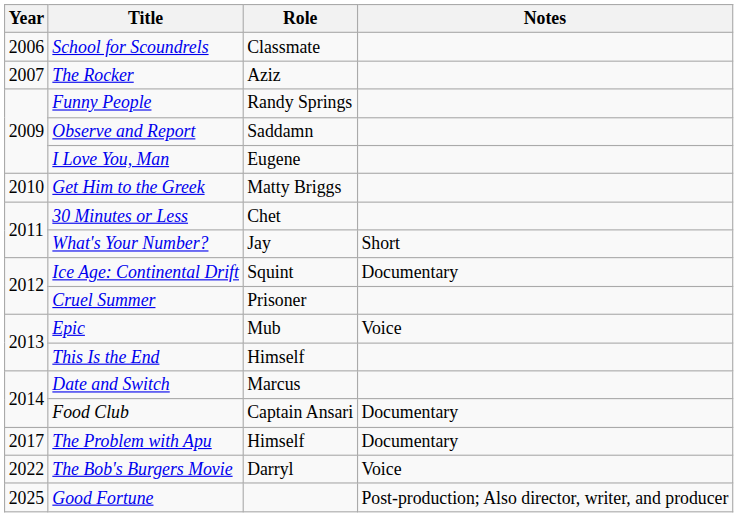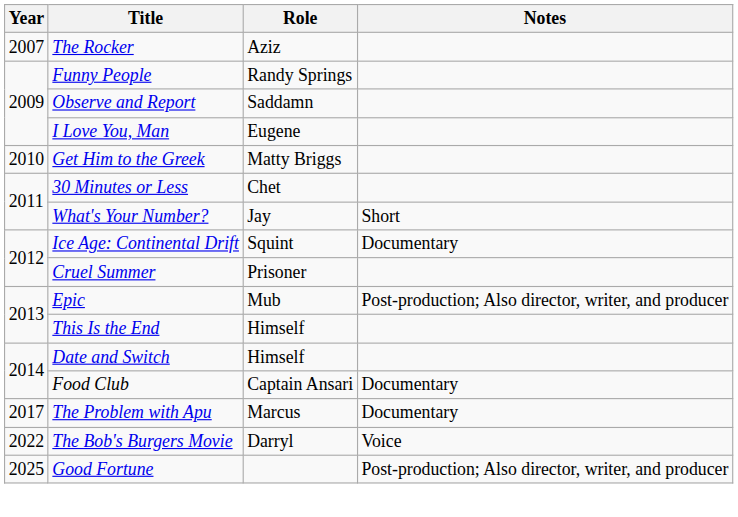- row: 2006 | School for Scoundrels | Classmate
Epic | Notes: Voice -> Post-production; Also director, writer, and producer
Date and Switch | Role: Marcus -> Himself
The Problem with Apu | Role: Himself -> Marcus
